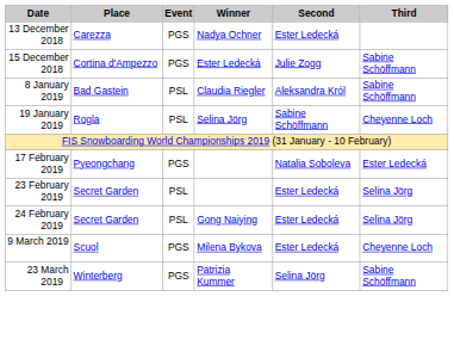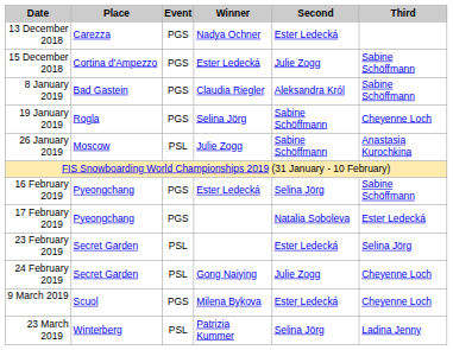8 January 2019 | Event: PSL -> PGS
19 January 2019 | Event: PSL -> PGS
+ row: 26 January 2019 | Moscow | PSL | Julie Zogg | Sabine Schöffmann | Anastasia Kurochkina
+ row: 16 February 2019 | Pyeongchang | PGS | Ester Ledecká | Selina Jörg | Sabine Schöffmann
24 February 2019 | Second: Ester Ledecká -> Julie Zogg
24 February 2019 | Third: Selina Jörg -> Cheyenne Loch
23 March 2019 | Event: PGS -> PSL
23 March 2019 | Third: Sabine Schöffmann -> Ladina Jenny
